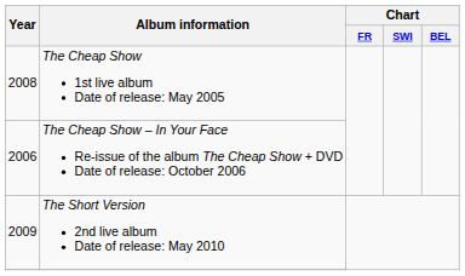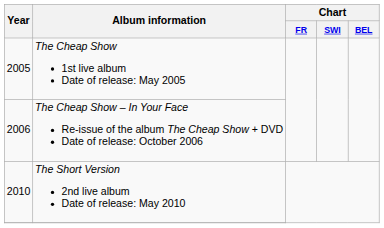The Cheap Show 1st live album Date of release: May 2005 | Year: 2008 -> 2005
The Short Version 2nd live album Date of release: May 2010 | Year: 2009 -> 2010
